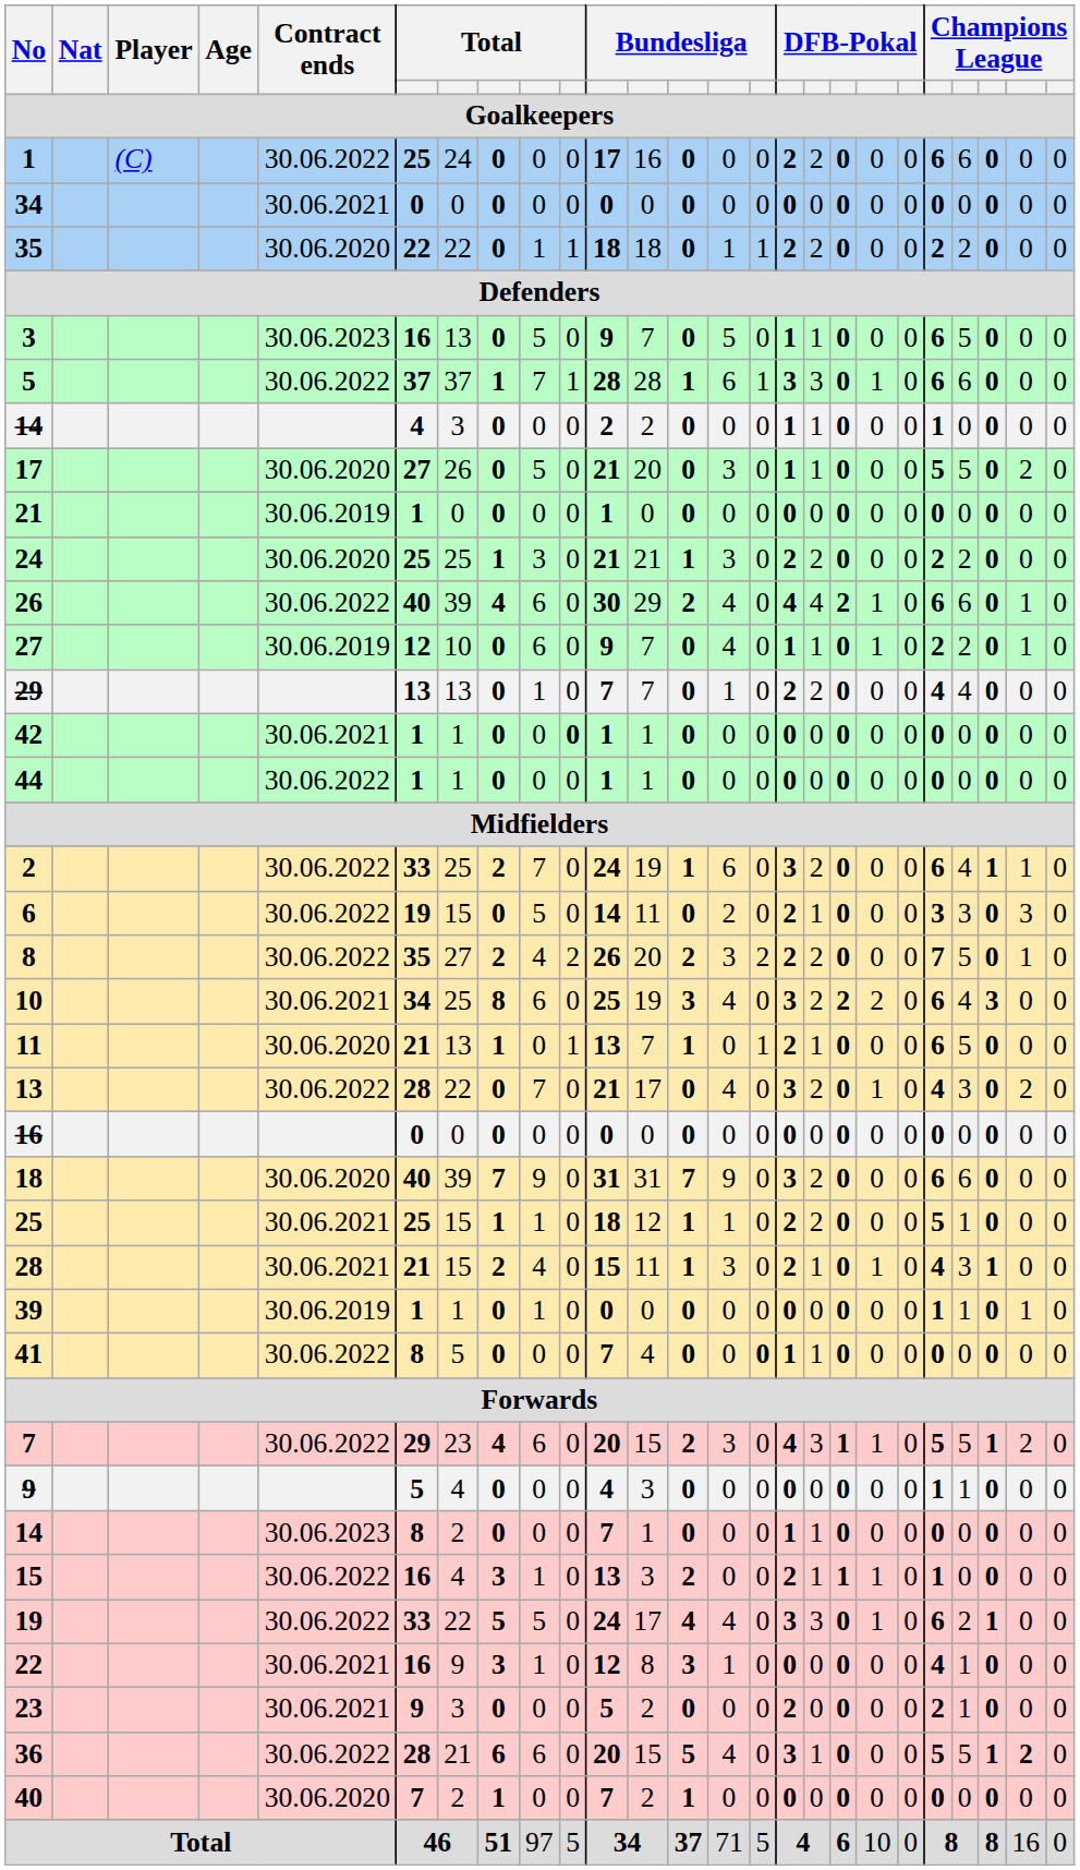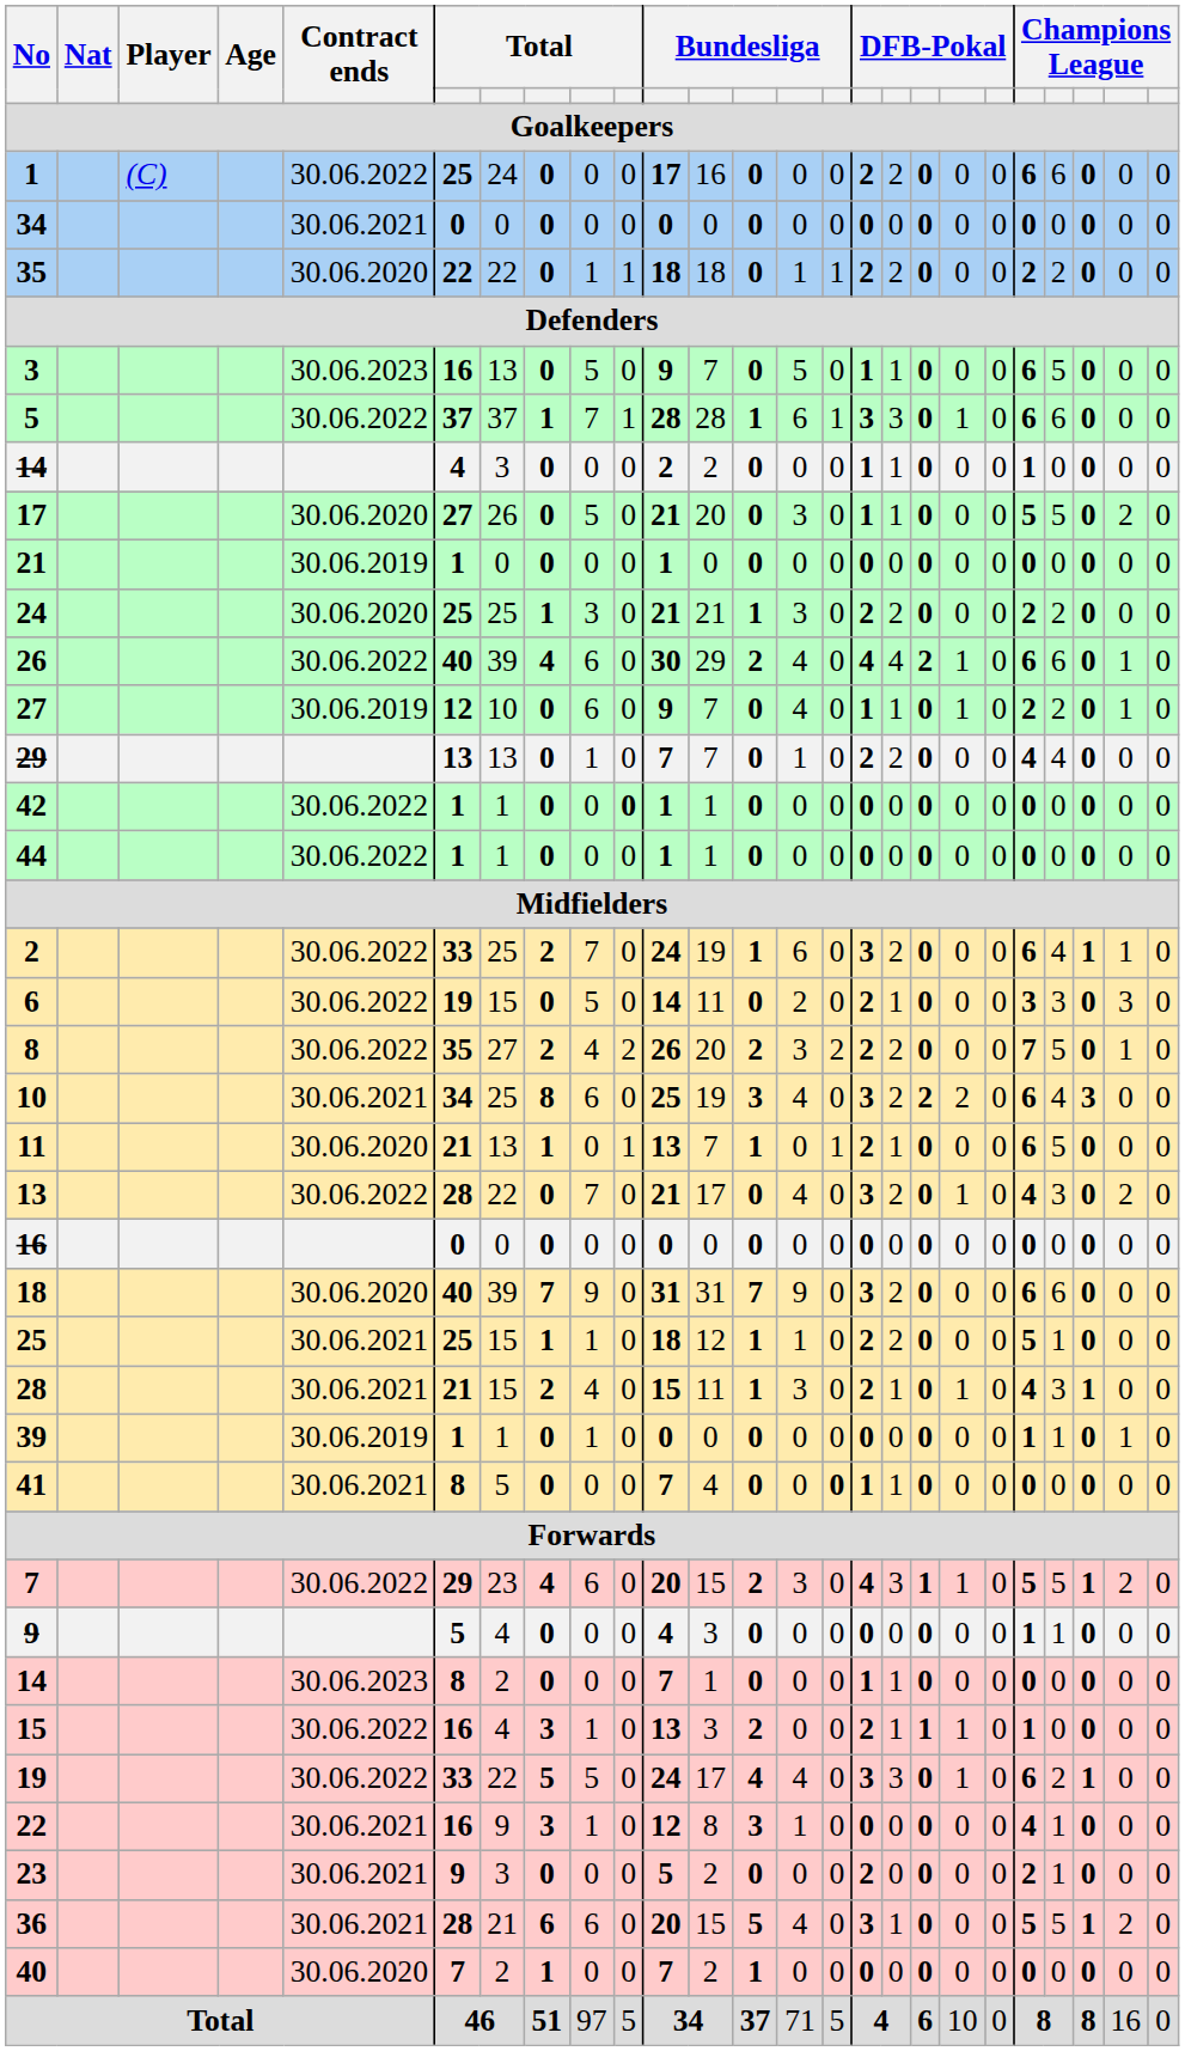42 | Contract ends: 30.06.2021 -> 30.06.2022
41 | Contract ends: 30.06.2022 -> 30.06.2021
36 | Contract ends: 30.06.2022 -> 30.06.2021
36 | column 24: bold -> normal
